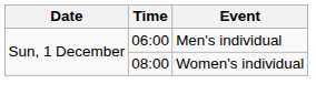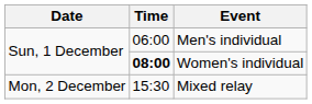Women's individual | Time: normal -> bold
+ row: Mon, 2 December | 15:30 | Mixed relay
